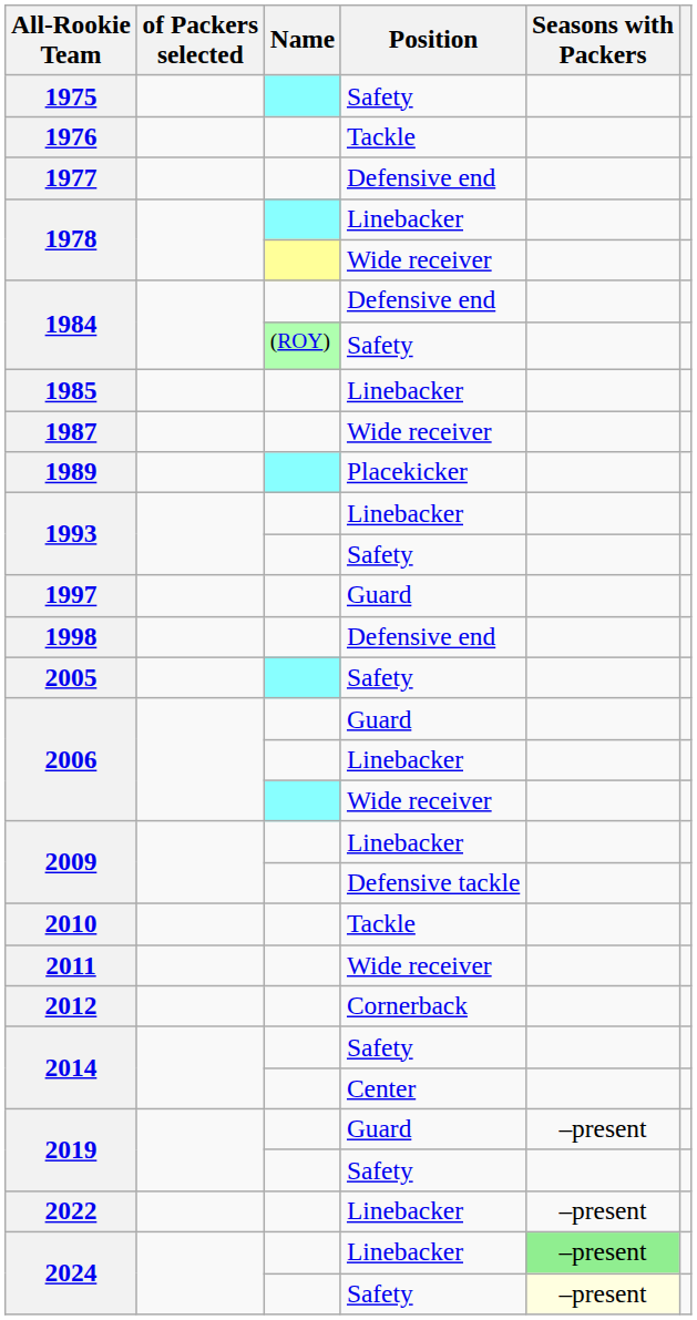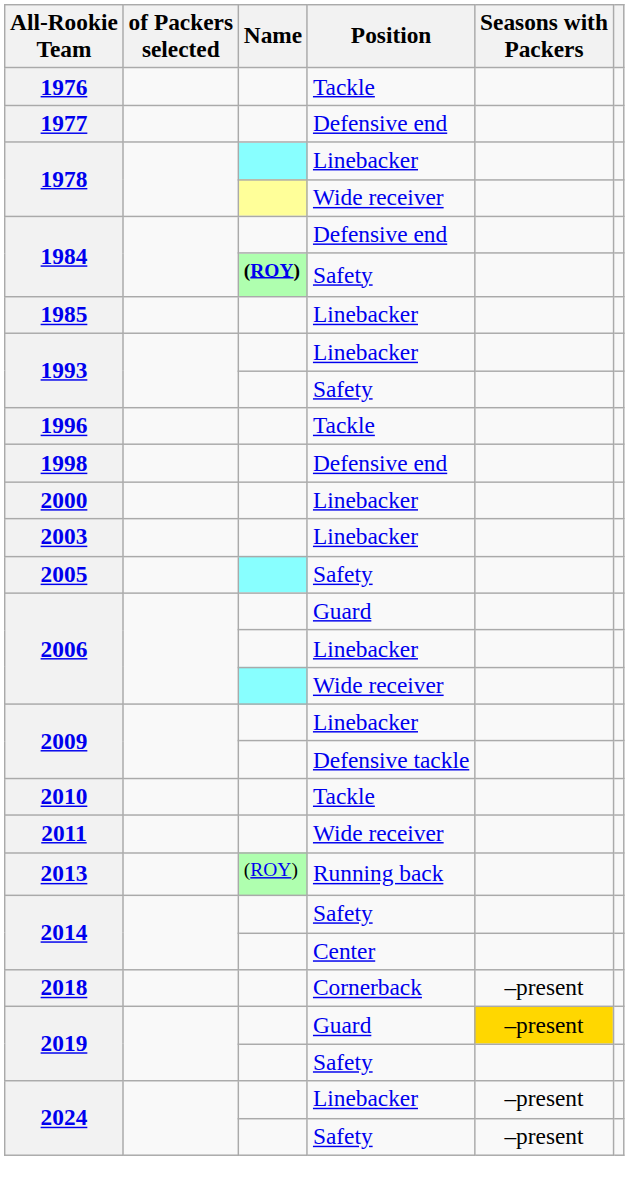- row: 1975 | Safety
1984 / Safety | Name: normal -> bold
- row: 1987 | Wide receiver
- row: 1989 | Placekicker
+ row: 1996 | Tackle
- row: 1997 | Guard
+ row: 2000 | Linebacker
+ row: 2003 | Linebacker
- row: 2012 | Cornerback
+ row: 2013 | (ROY) | Running back
+ row: 2018 | Cornerback | –present
2019 / Guard | Seasons with Packers: no background -> gold background
- row: 2022 | Linebacker | –present
2024 / Linebacker | Seasons with Packers: lightgreen background -> no background
2024 / Safety | Seasons with Packers: lightyellow background -> no background
